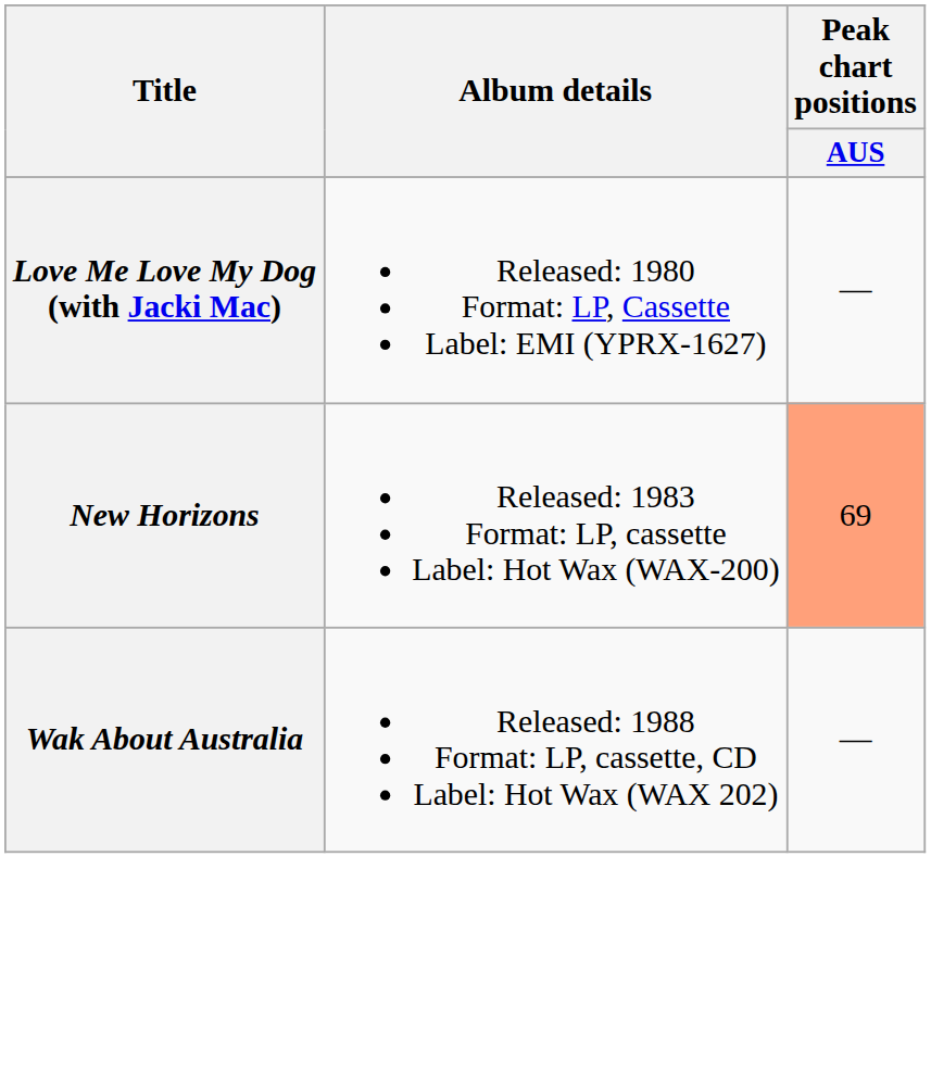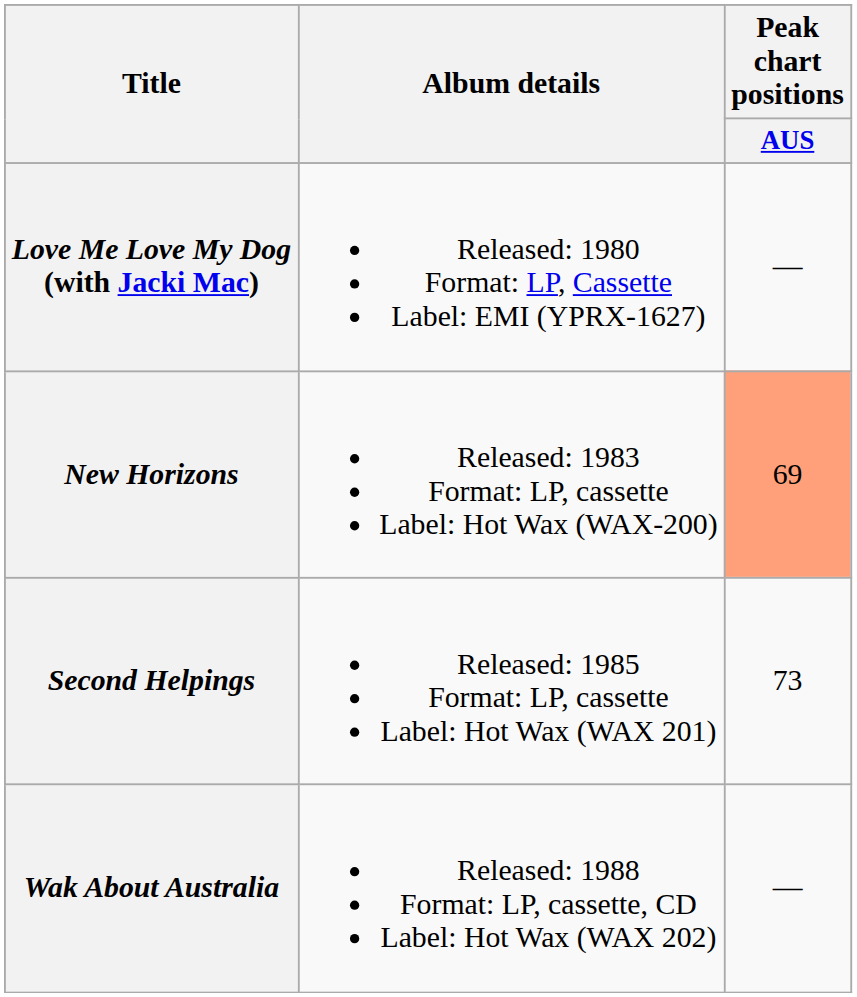+ row: Second Helpings | Released: 1985 Format: LP, cassette Label: Hot Wax (WAX 201) | 73
